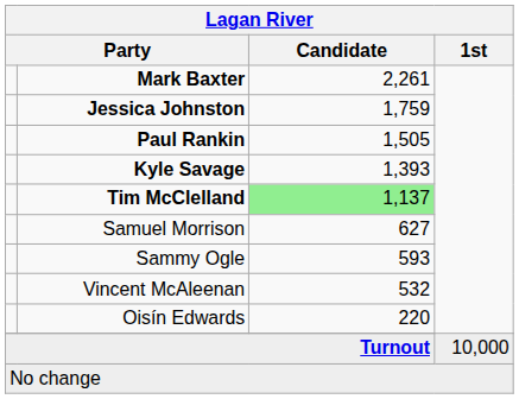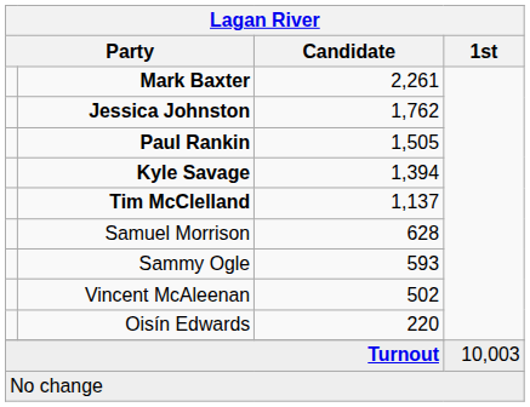Jessica Johnston | Candidate: 1,759 -> 1,762
Kyle Savage | Candidate: 1,393 -> 1,394
Tim McClelland | Candidate: lightgreen background -> no background
Samuel Morrison | Candidate: 627 -> 628
Vincent McAleenan | Candidate: 532 -> 502
Turnout | 1st: 10,000 -> 10,003
